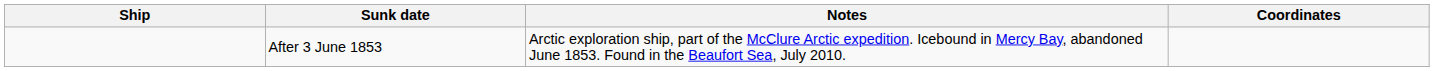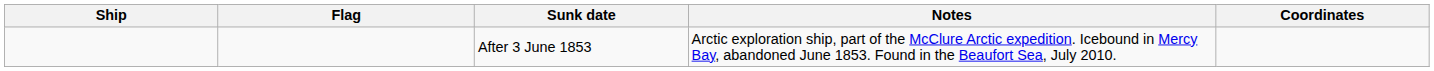+ column: Flag
